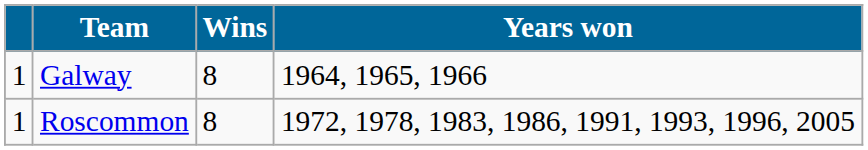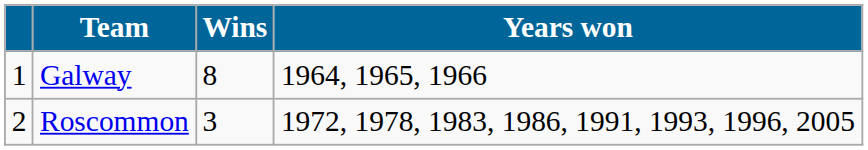Roscommon | column 1: 1 -> 2
Roscommon | Wins: 8 -> 3
